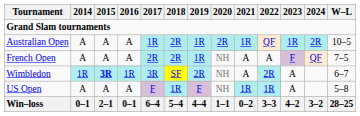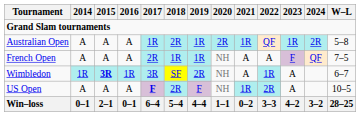Australian Open | W–L: 10–5 -> 5–8
French Open | 2018: 2R -> 1R
Wimbledon | 2022: 2R -> 1R
US Open | 2017: normal -> bold
US Open | 2018: 1R -> 2R
US Open | 2022: 1R -> 2R
US Open | W–L: 5–8 -> 10–5
